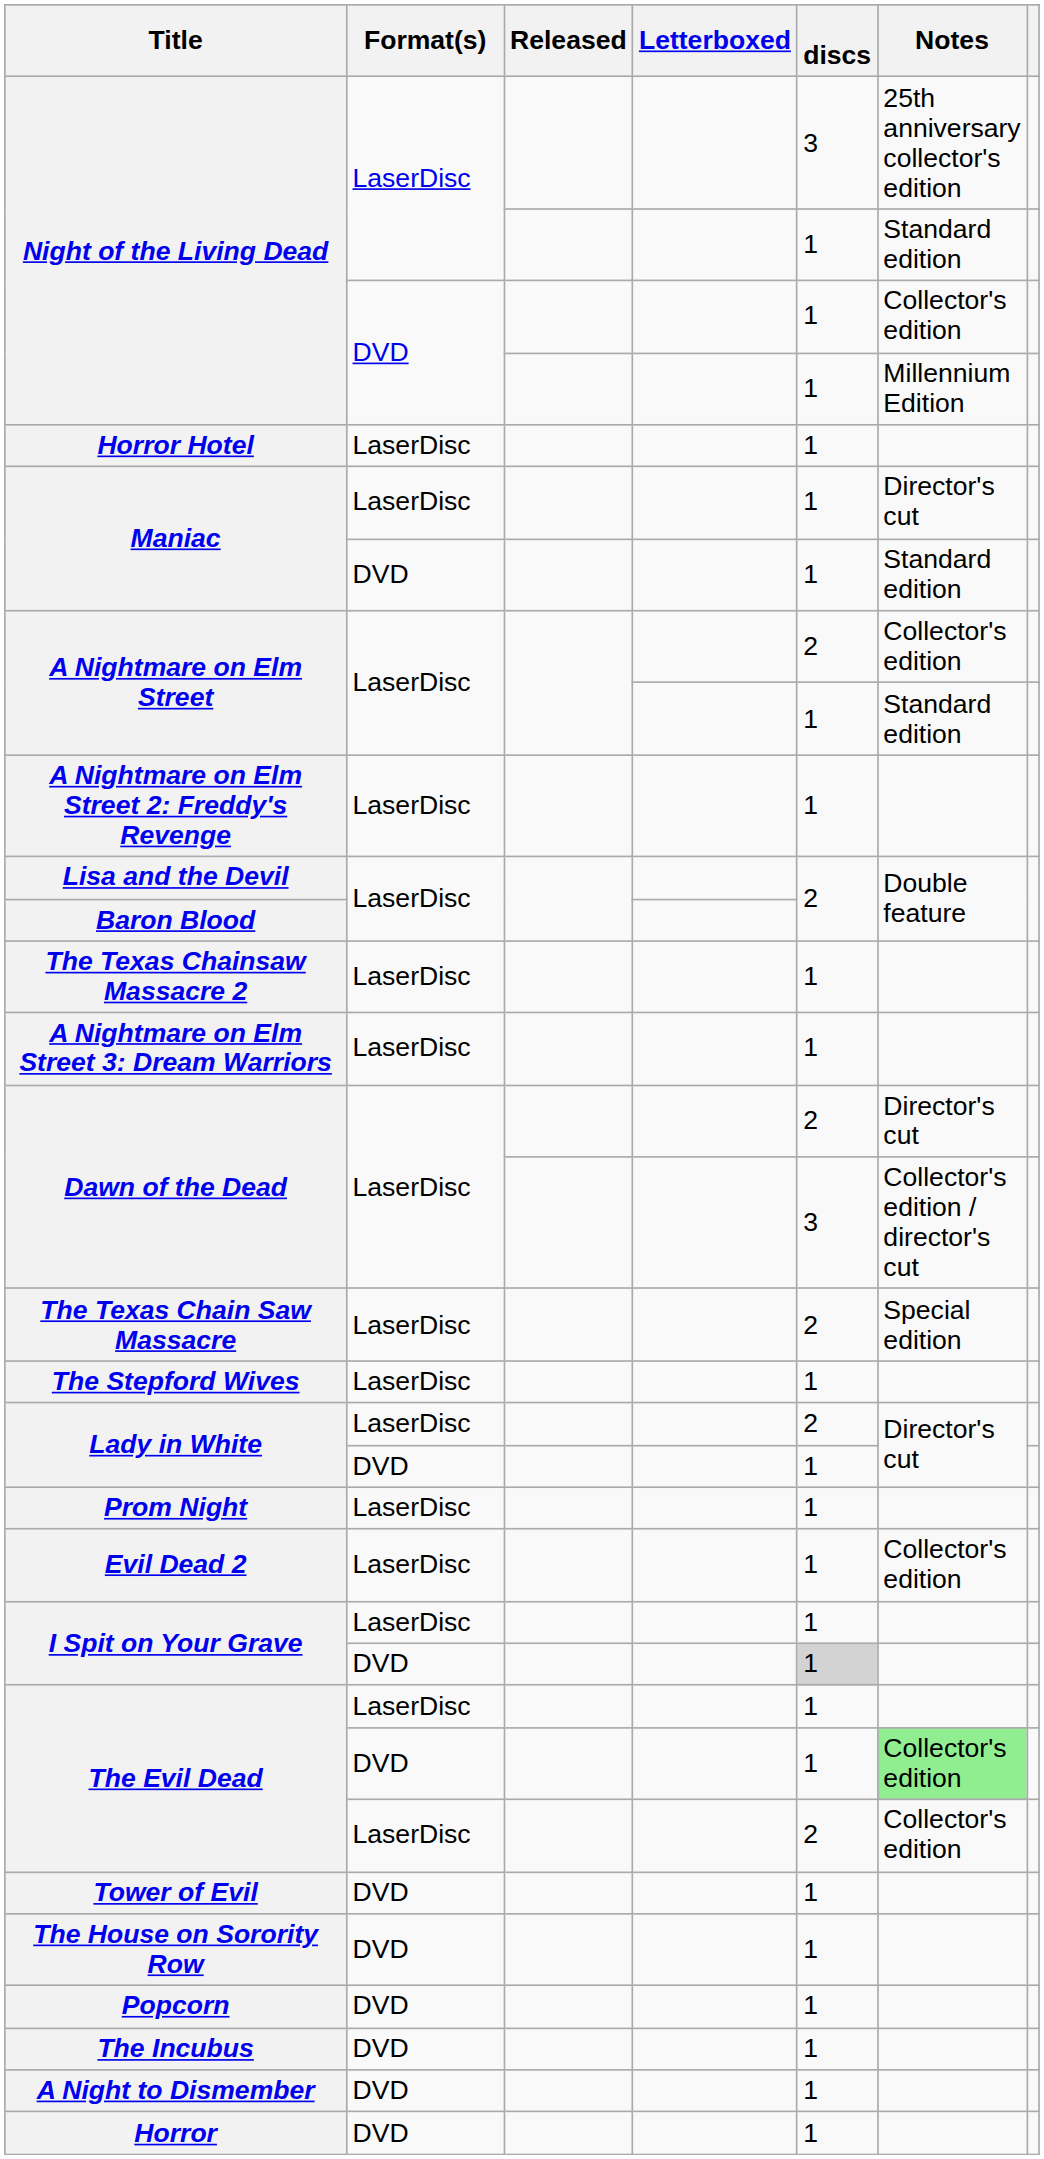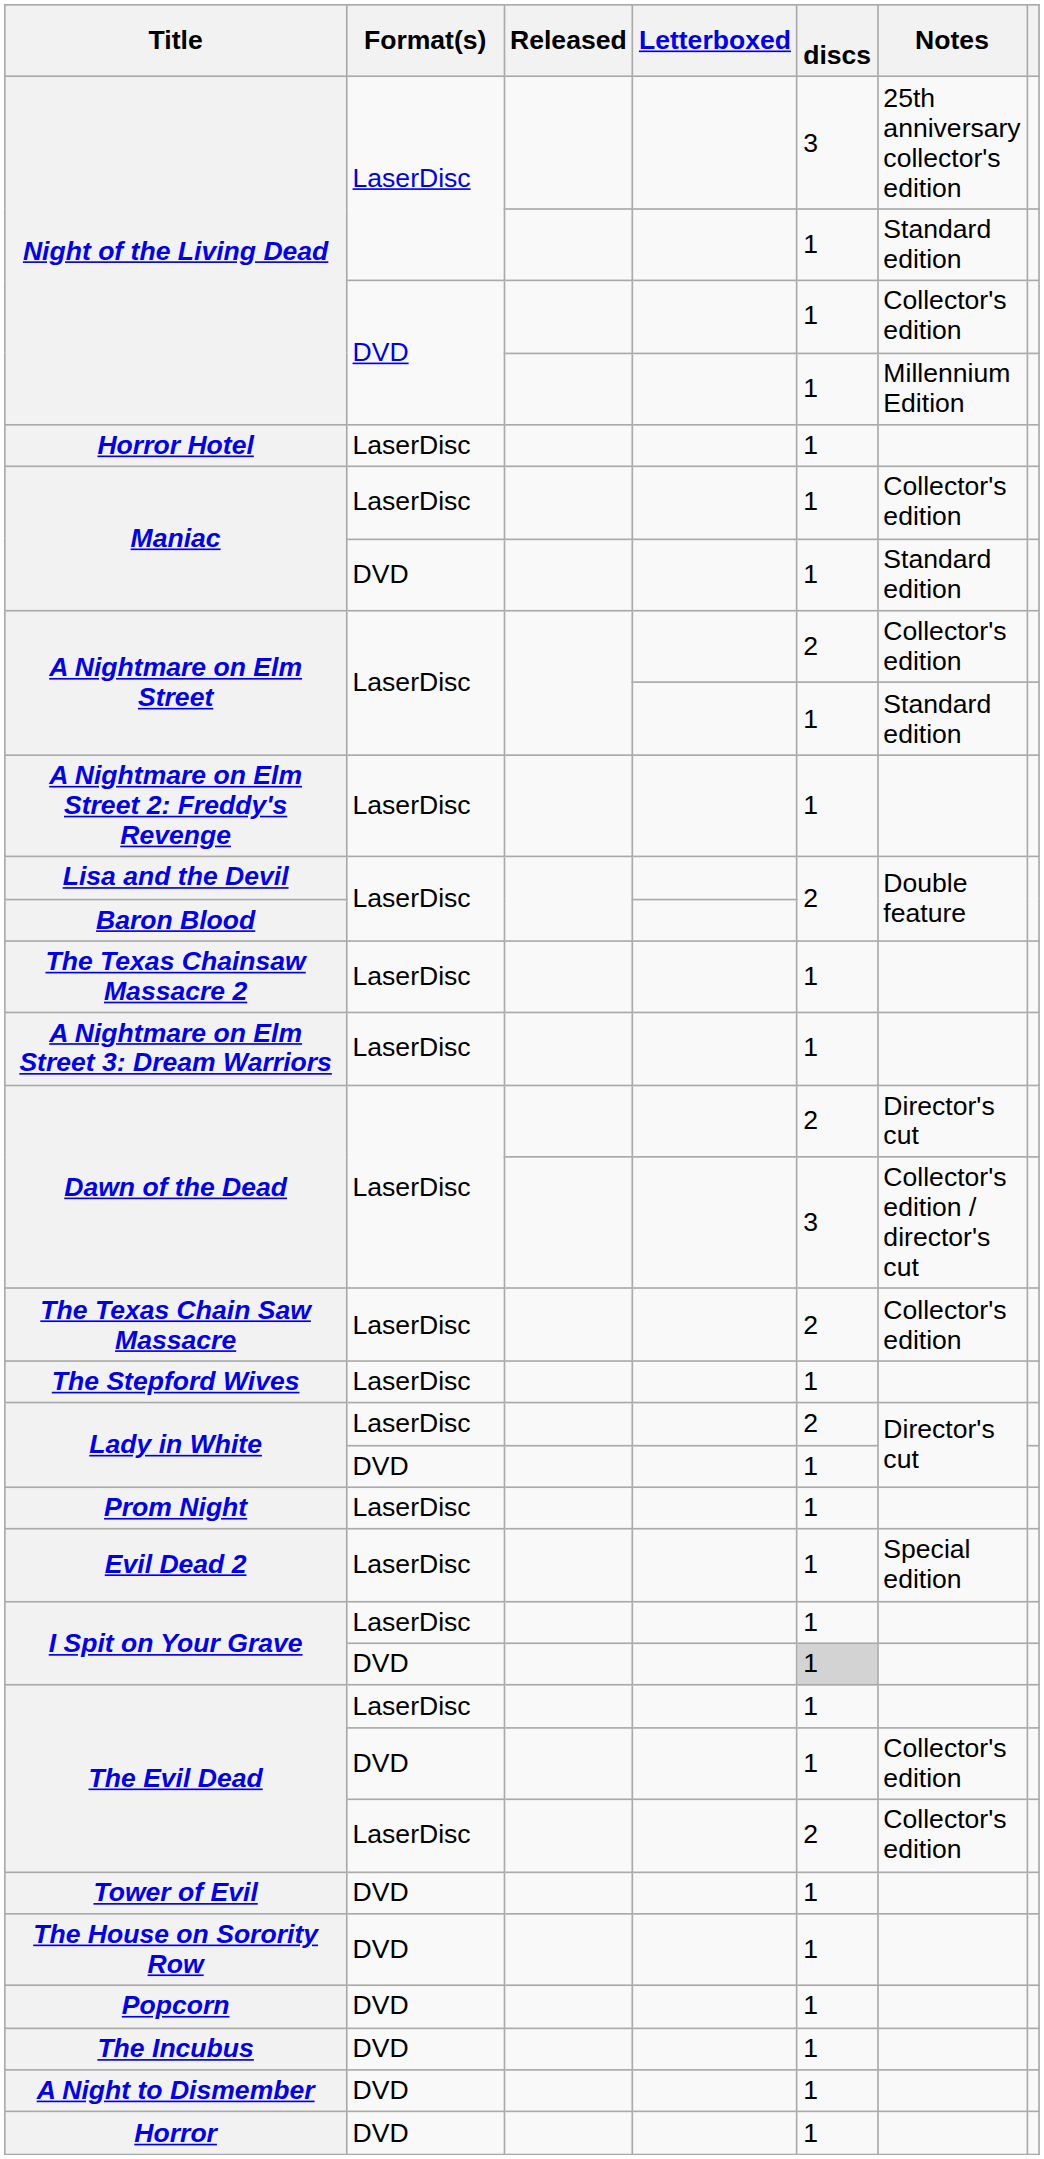Maniac / LaserDisc | Notes: Director's cut -> Collector's edition
The Texas Chain Saw Massacre | Notes: Special edition -> Collector's edition
Evil Dead 2 | Notes: Collector's edition -> Special edition
The Evil Dead / DVD | Notes: lightgreen background -> no background
